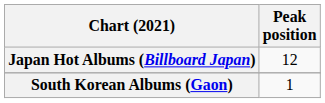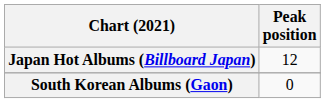South Korean Albums (Gaon) | Peak position: 1 -> 0
